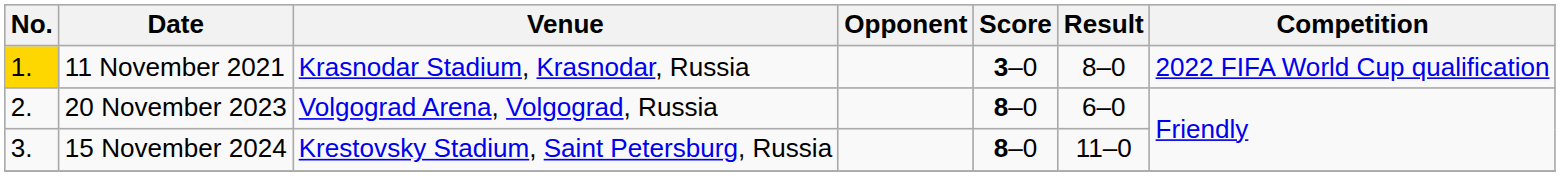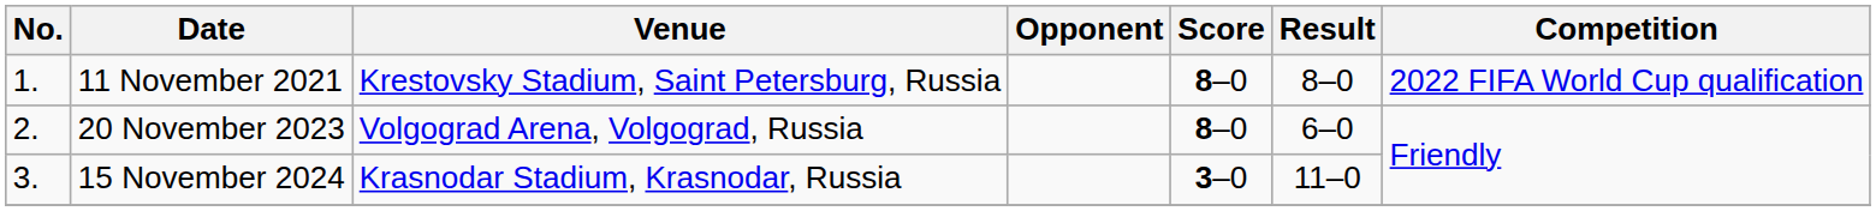11 November 2021 | No.: gold background -> no background
11 November 2021 | Venue: Krasnodar Stadium, Krasnodar, Russia -> Krestovsky Stadium, Saint Petersburg, Russia
11 November 2021 | Score: 3–0 -> 8–0
15 November 2024 | Venue: Krestovsky Stadium, Saint Petersburg, Russia -> Krasnodar Stadium, Krasnodar, Russia
15 November 2024 | Score: 8–0 -> 3–0
